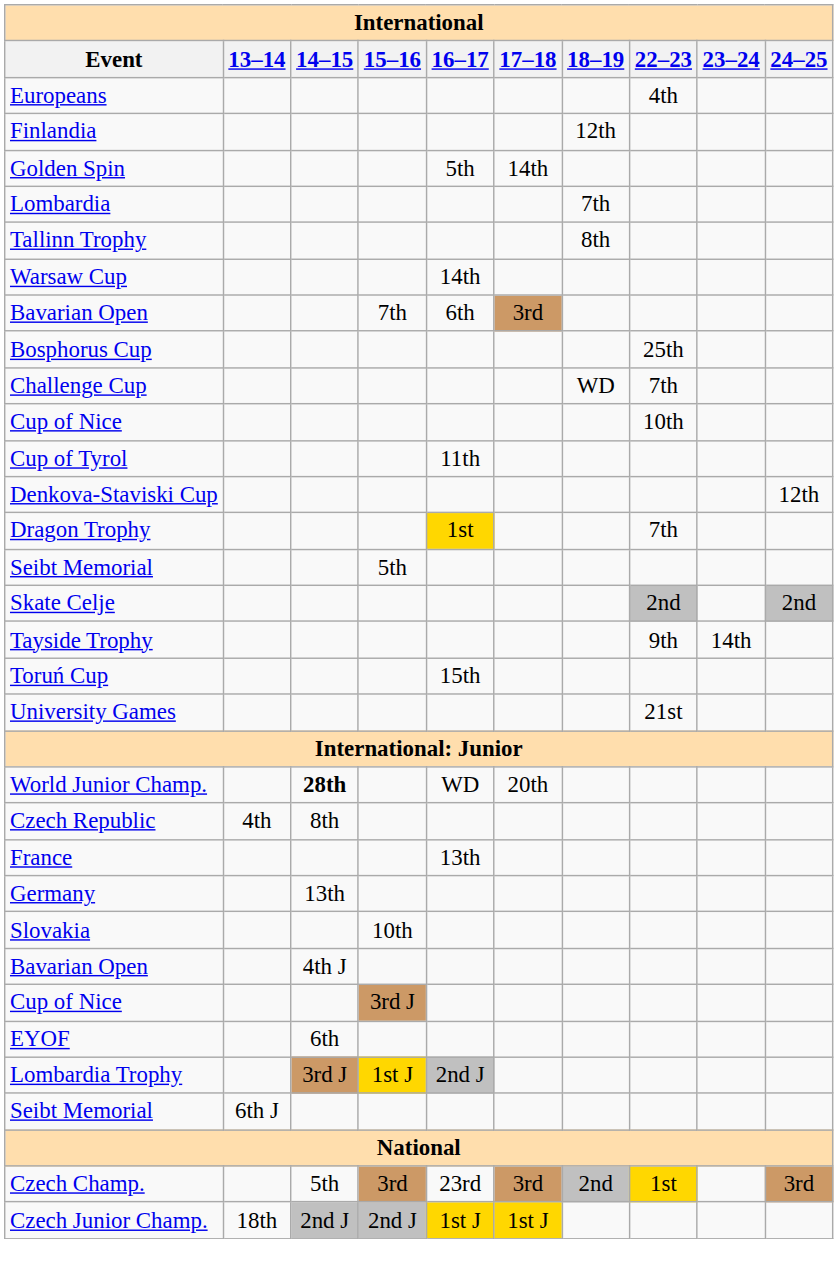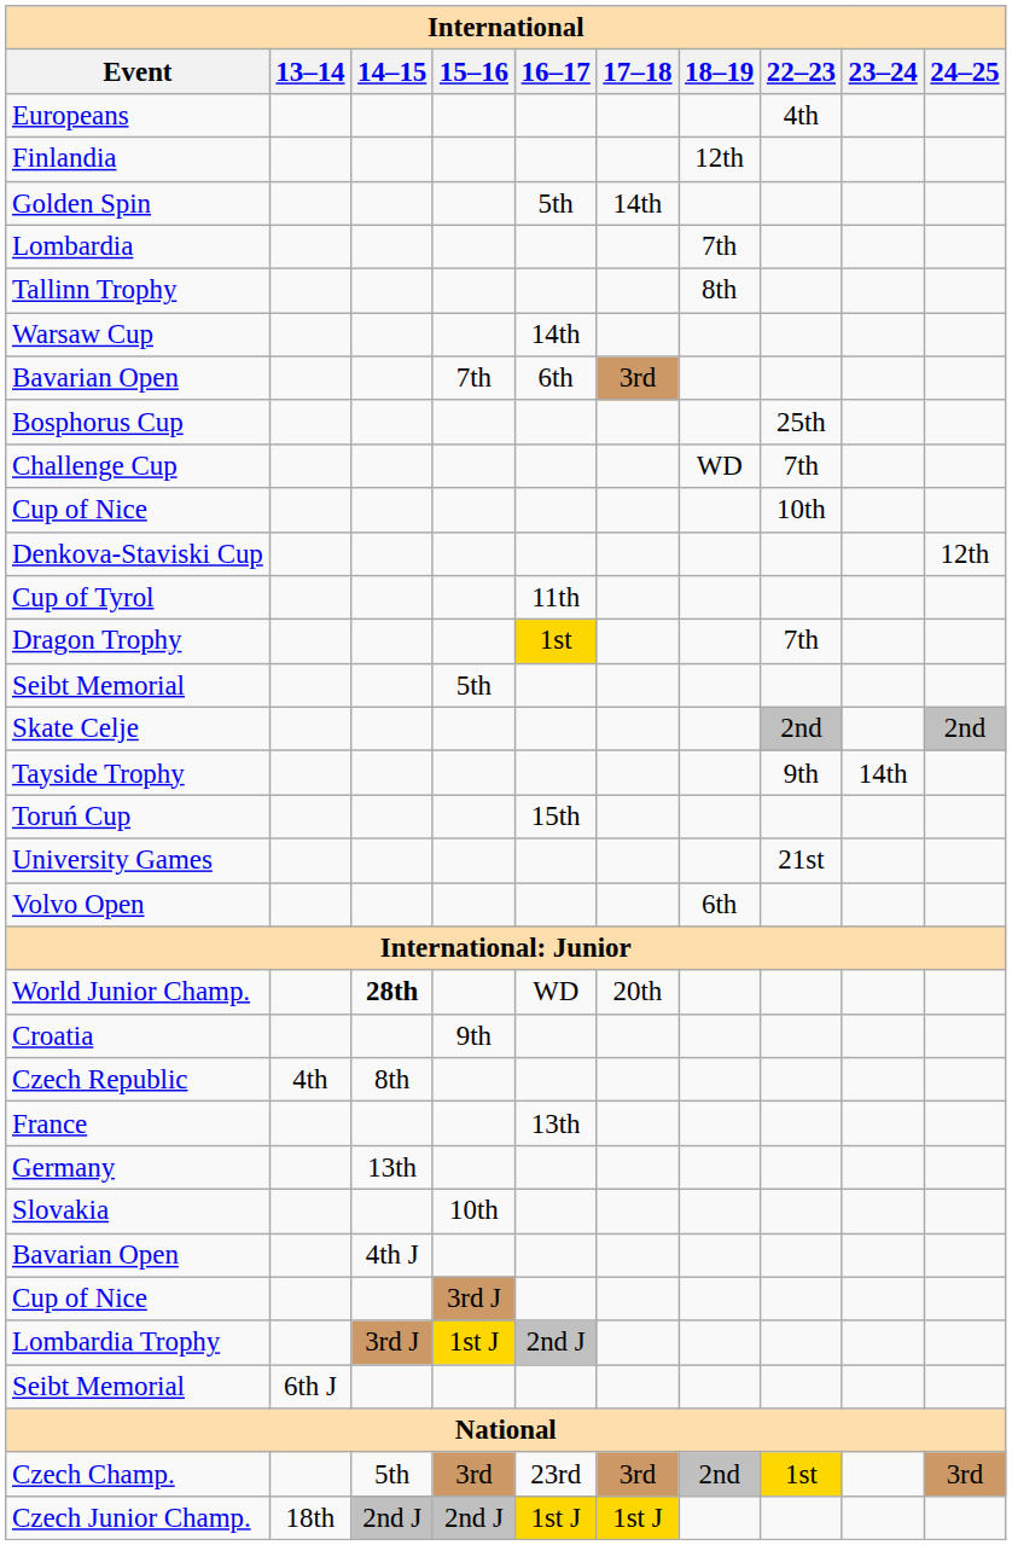rows swapped: Cup of Tyrol <-> Denkova-Staviski Cup
+ row: Volvo Open | 6th
+ row: Croatia | 9th
- row: EYOF | 6th
